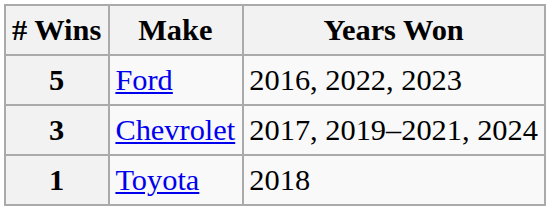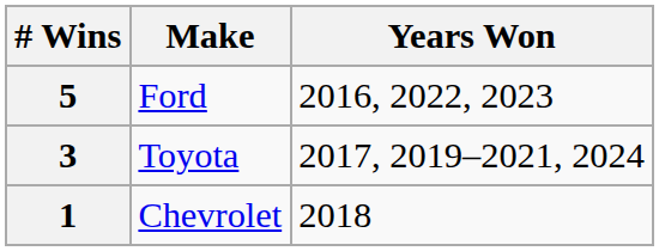3 | Make: Chevrolet -> Toyota
1 | Make: Toyota -> Chevrolet
